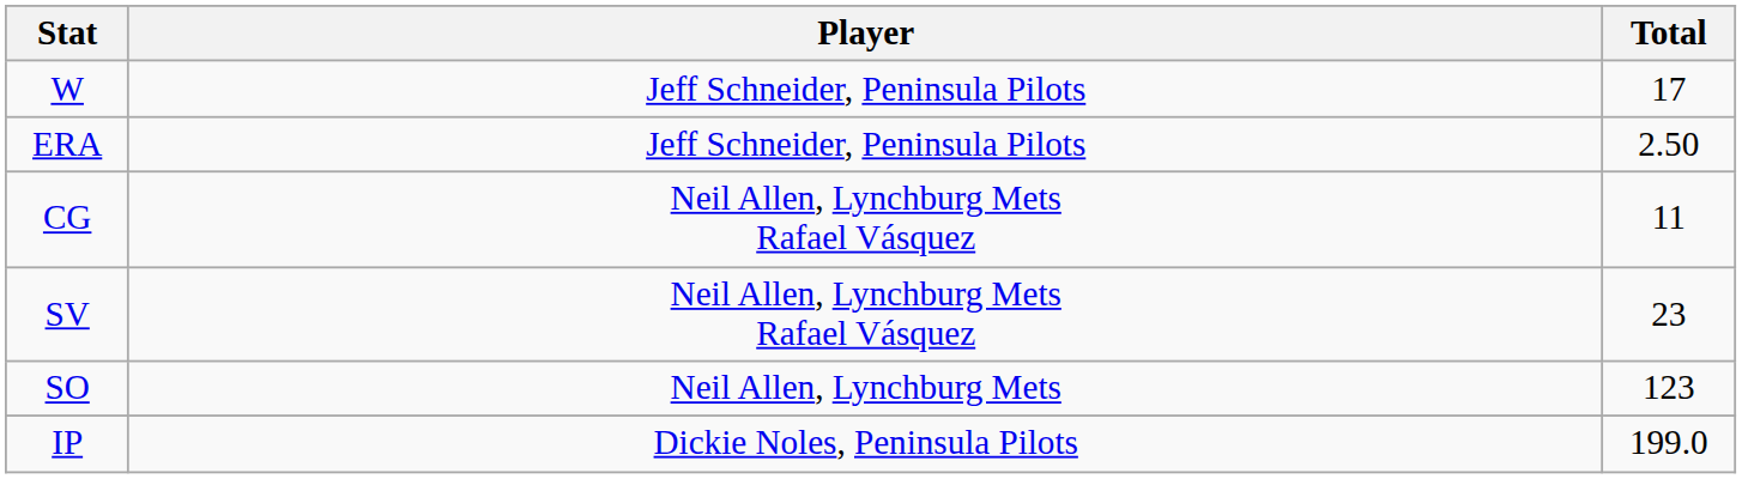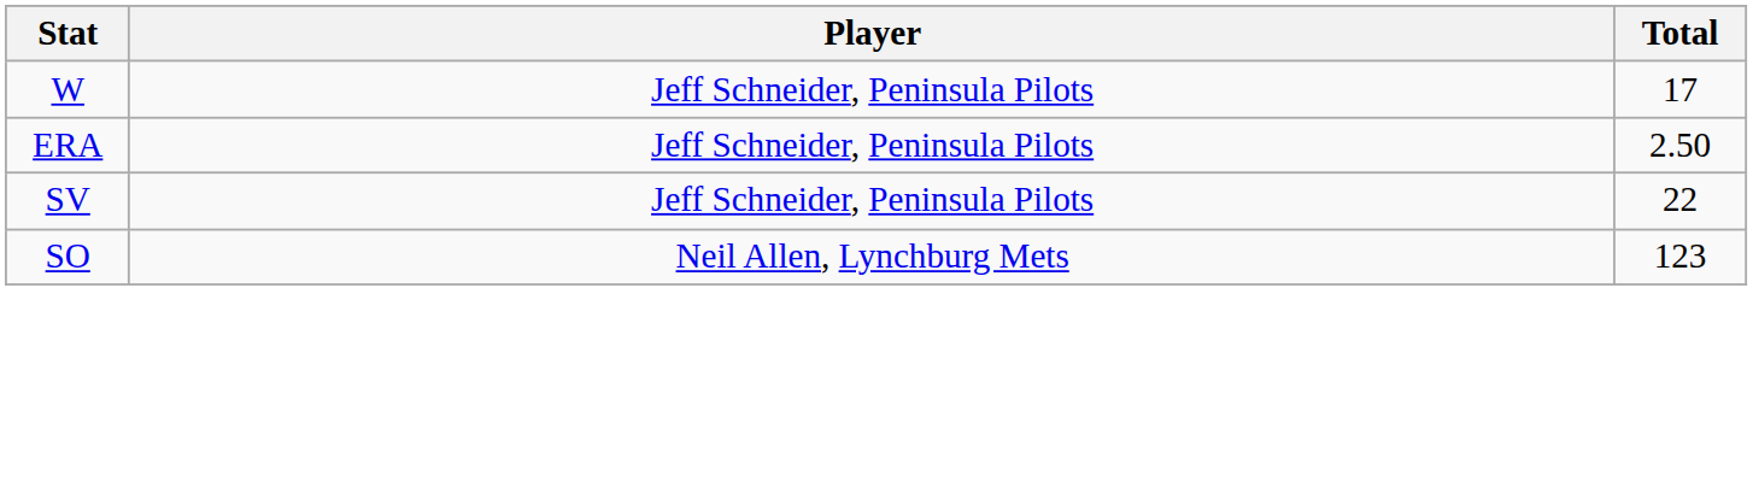- row: CG | Neil Allen, Lynchburg Mets Rafael Vásquez | 11
SV | Player: Neil Allen, Lynchburg Mets Rafael Vásquez -> Jeff Schneider, Peninsula Pilots
SV | Total: 23 -> 22
- row: IP | Dickie Noles, Peninsula Pilots | 199.0
